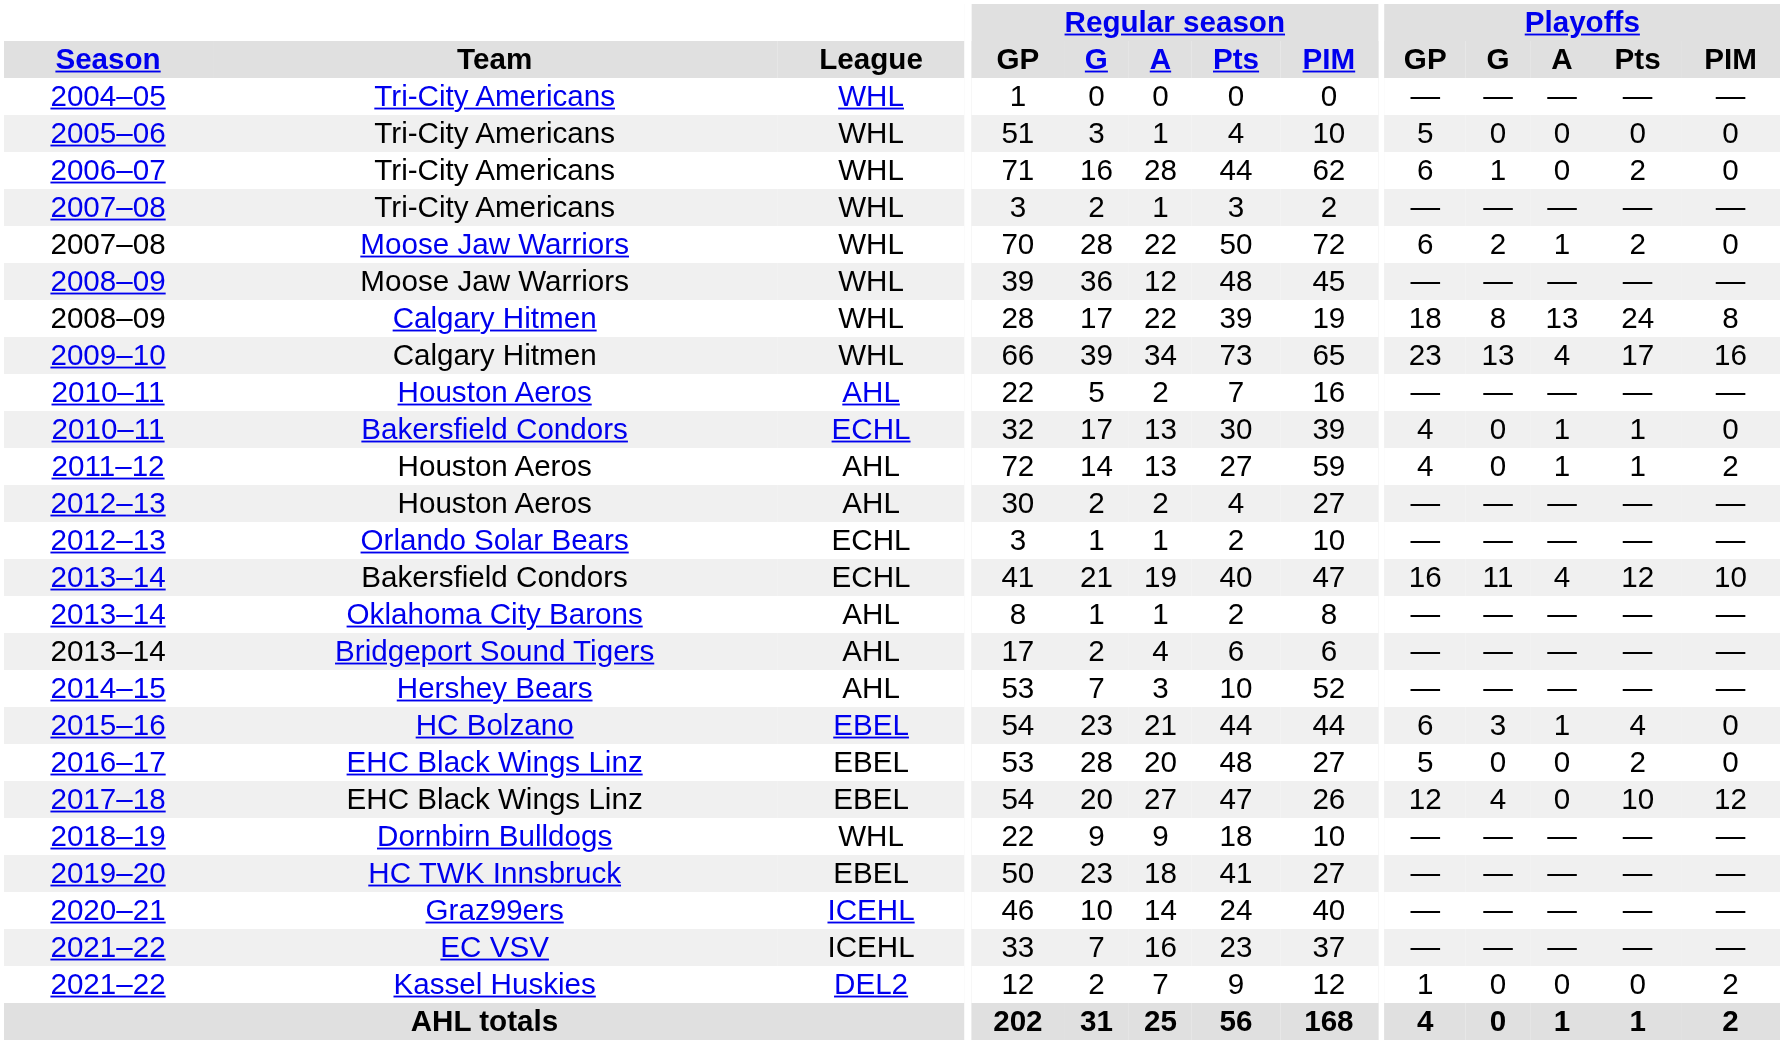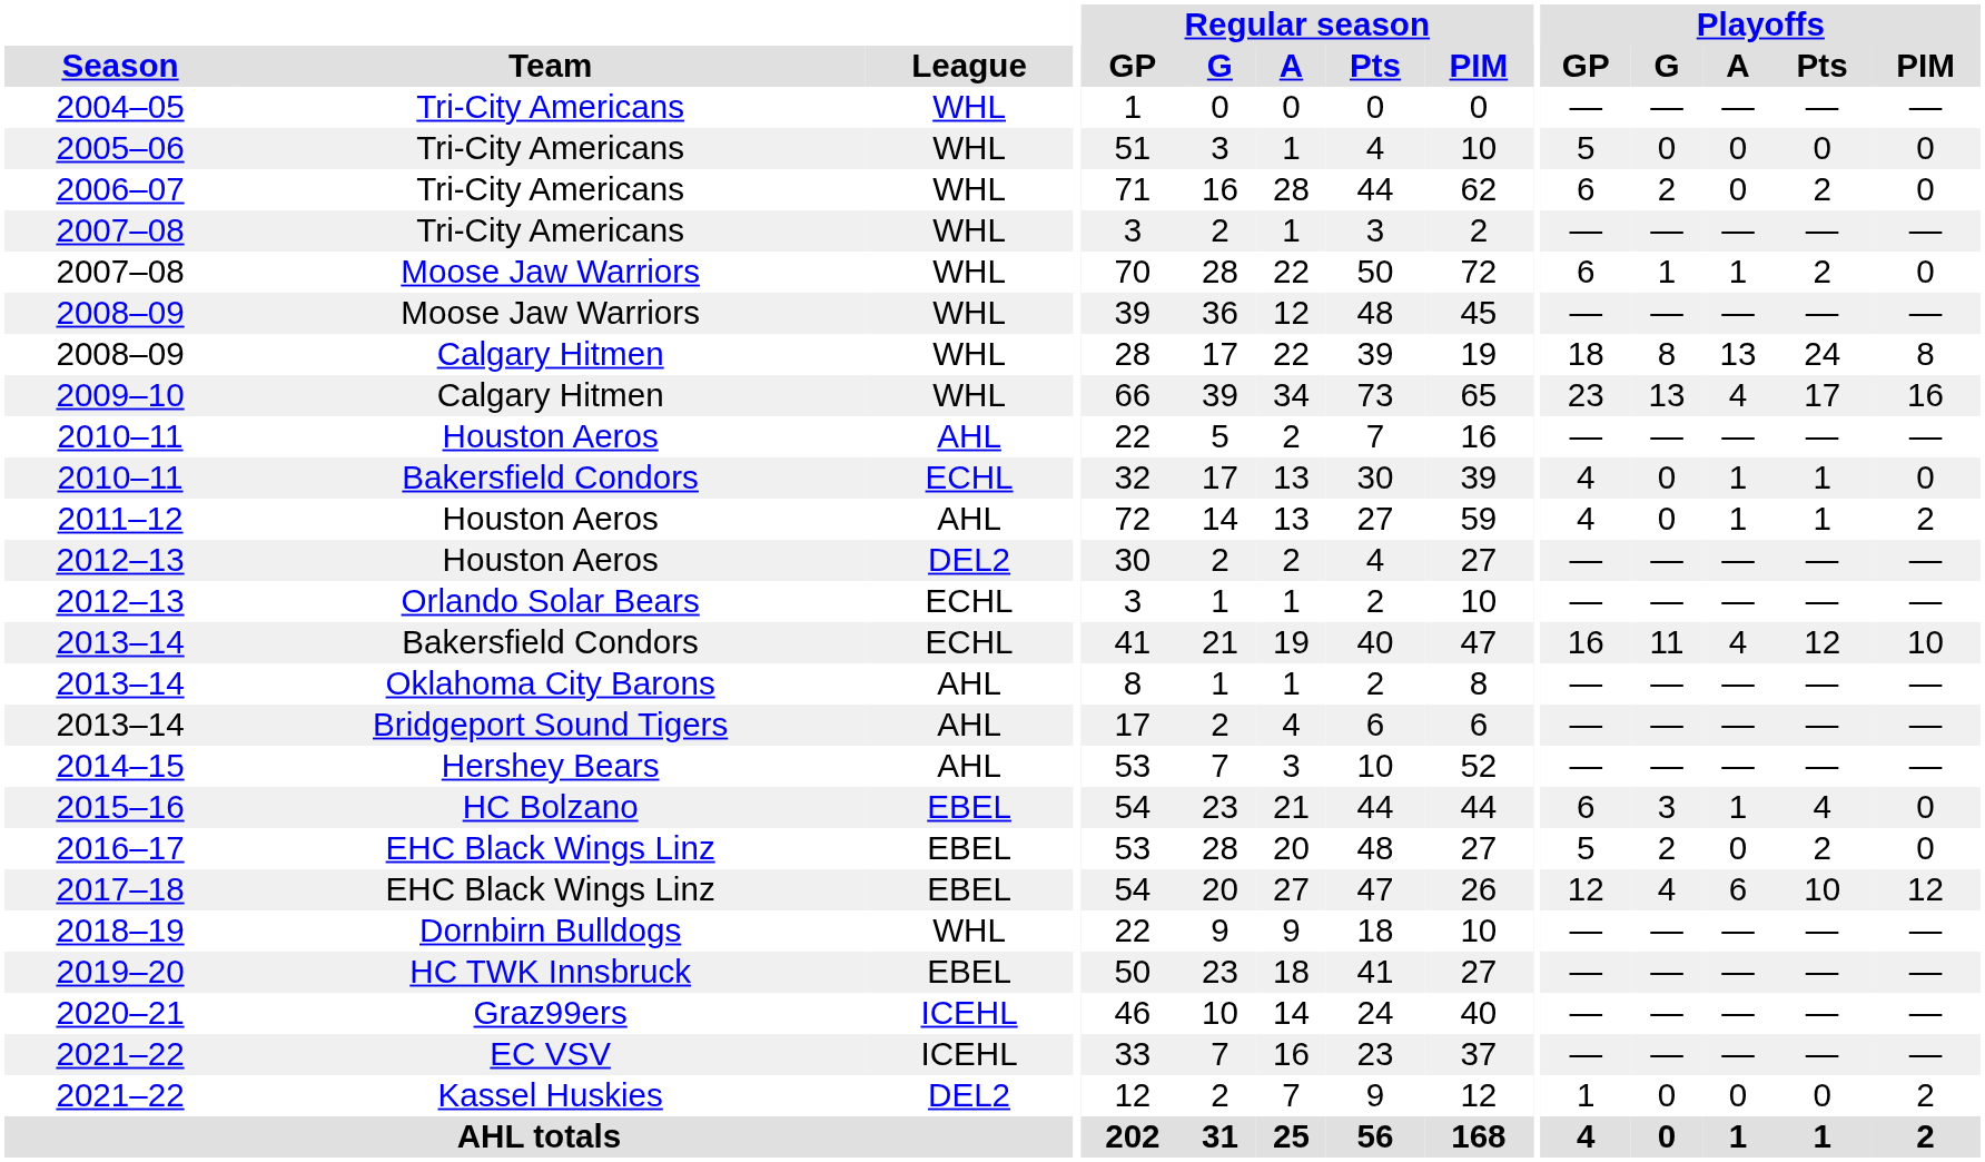2006–07 | Playoffs / G: 1 -> 2
2007–08 / Moose Jaw Warriors | Playoffs / G: 2 -> 1
2012–13 / Houston Aeros | League: AHL -> DEL2
2016–17 | Playoffs / G: 0 -> 2
2017–18 | Playoffs / A: 0 -> 6
